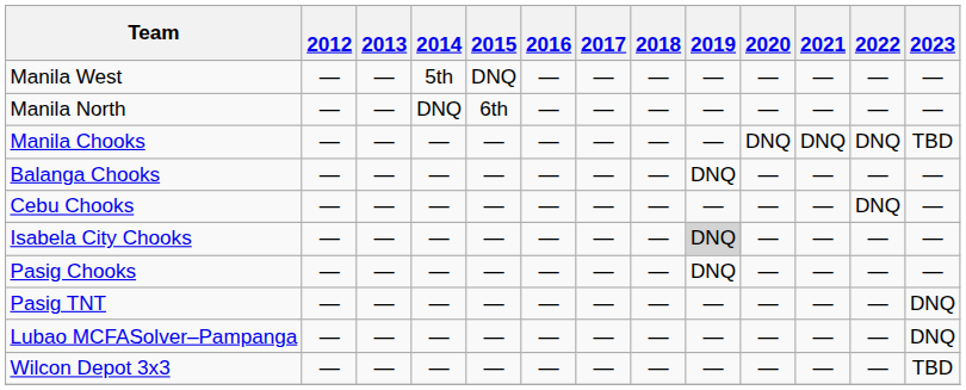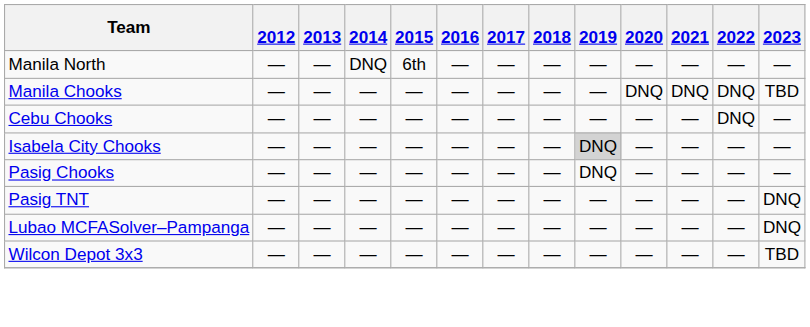- row: Manila West | — | — | 5th | DNQ | — | — | — | — | — | — | — | —
- row: Balanga Chooks | — | — | — | — | — | — | — | DNQ | — | — | — | —
